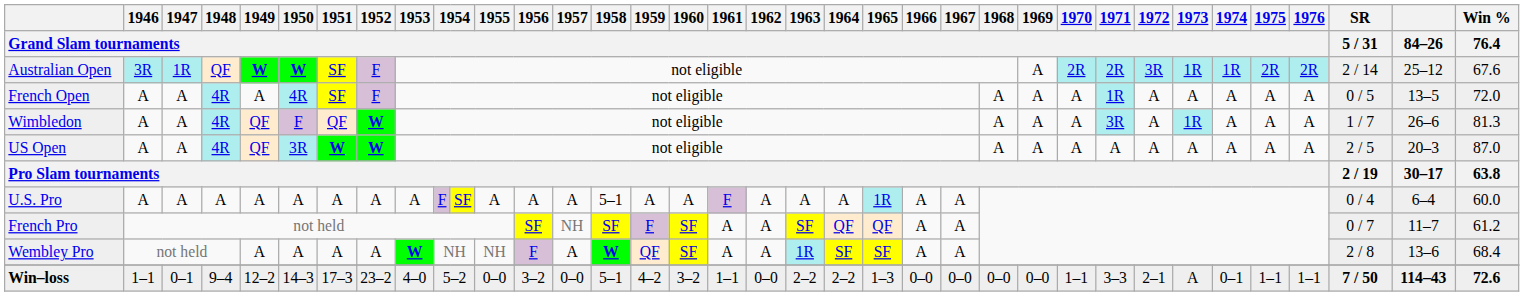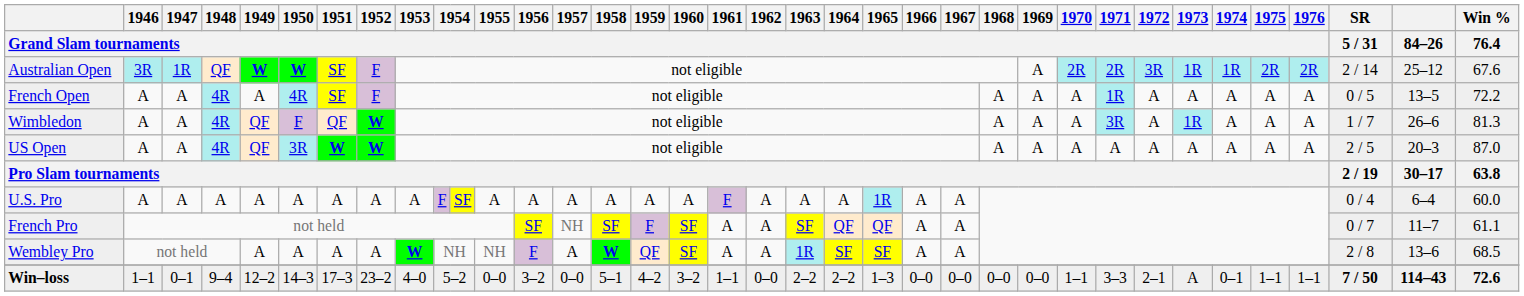French Open | Win % / 76.4: 72.0 -> 72.2
U.S. Pro | 1958 / Grand Slam tournaments: 5–1 -> A
French Pro | Win % / 76.4: 61.2 -> 61.1
Wembley Pro | Win % / 76.4: 68.4 -> 68.5
